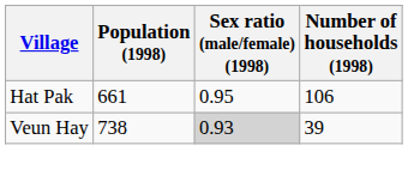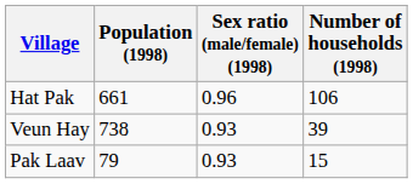Hat Pak | Sex ratio (male/female) (1998): 0.95 -> 0.96
Veun Hay | Sex ratio (male/female) (1998): lightgrey background -> no background
+ row: Pak Laav | 79 | 0.93 | 15
